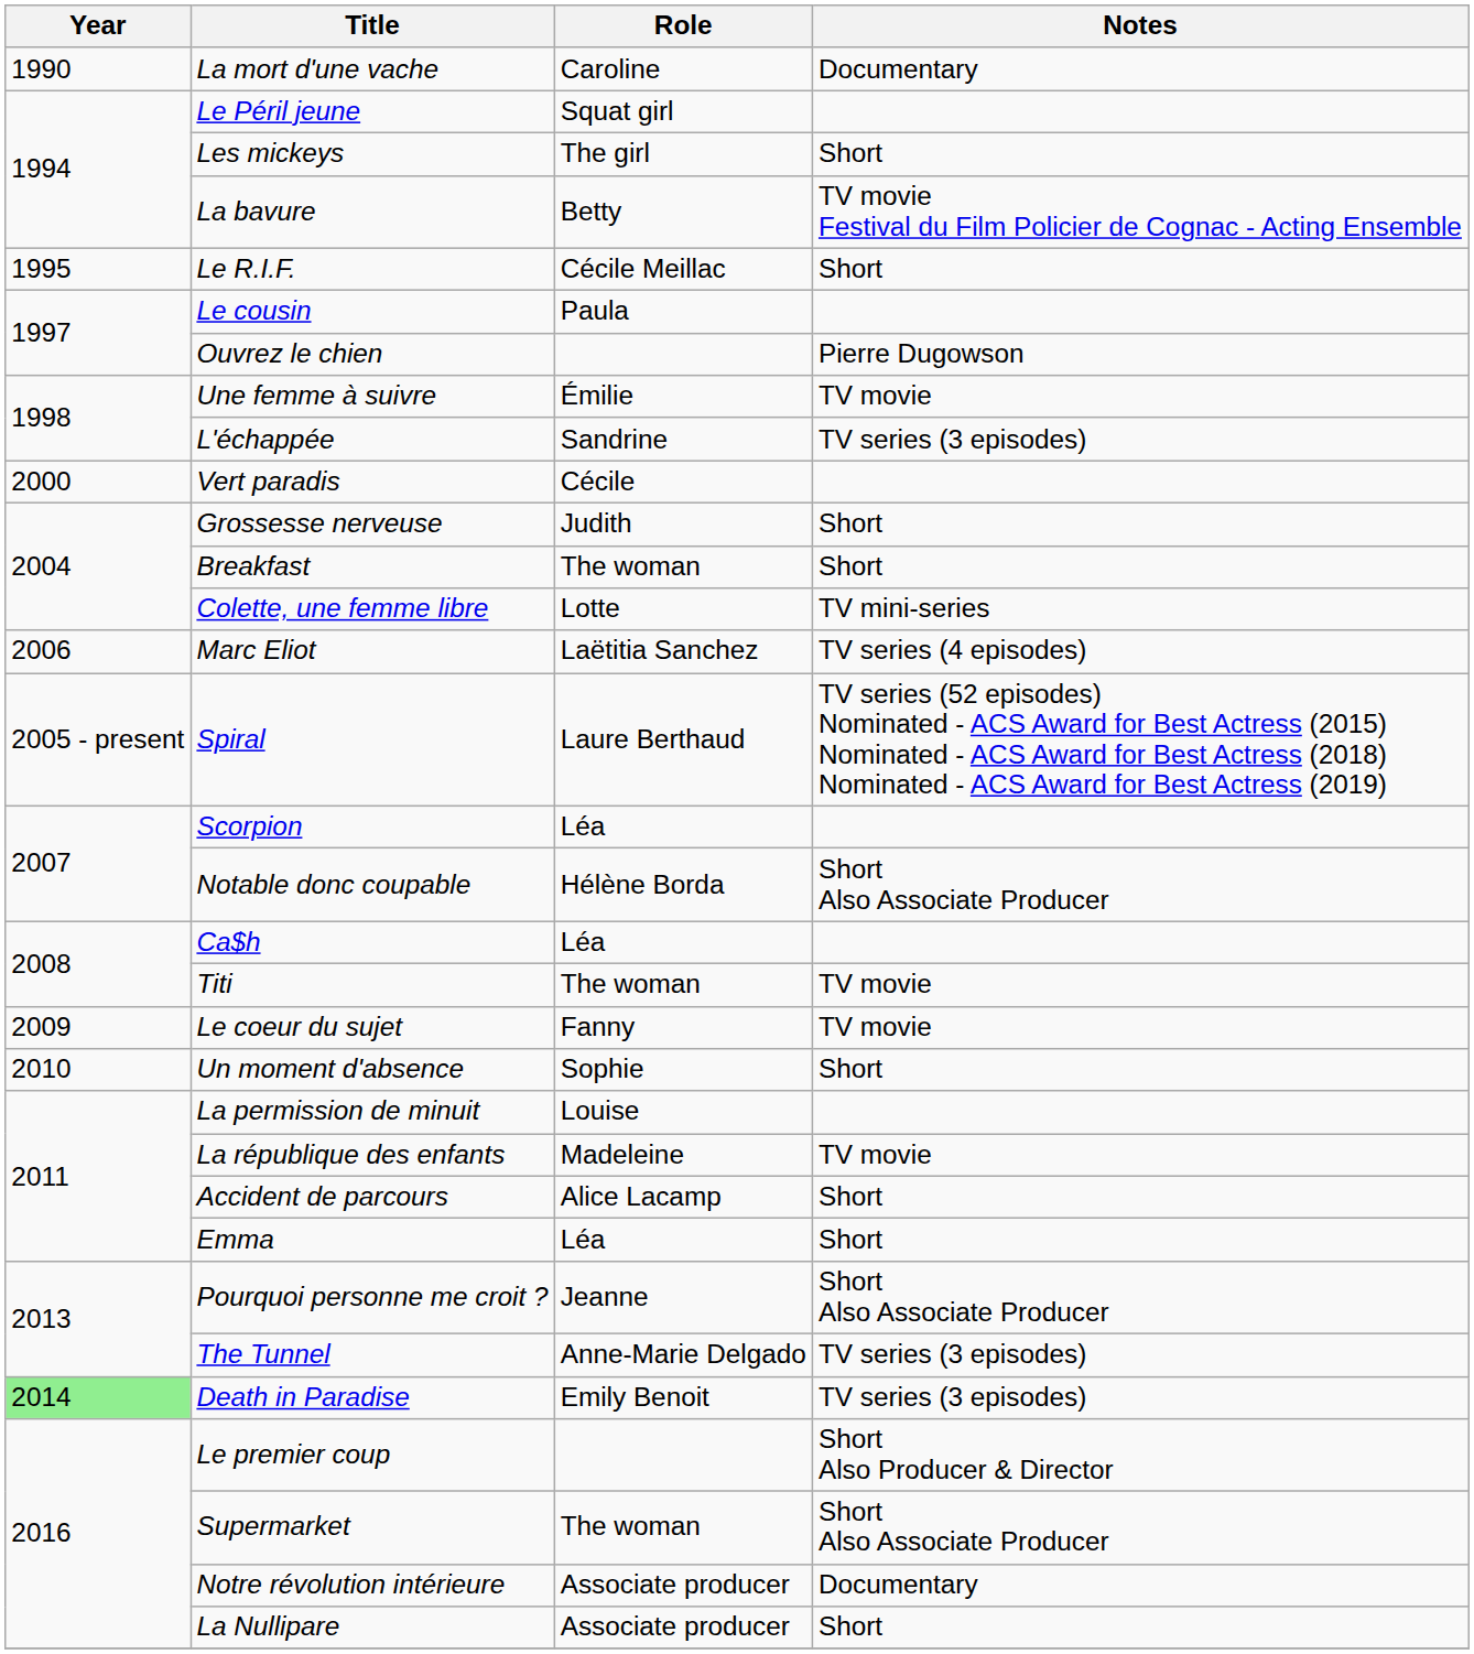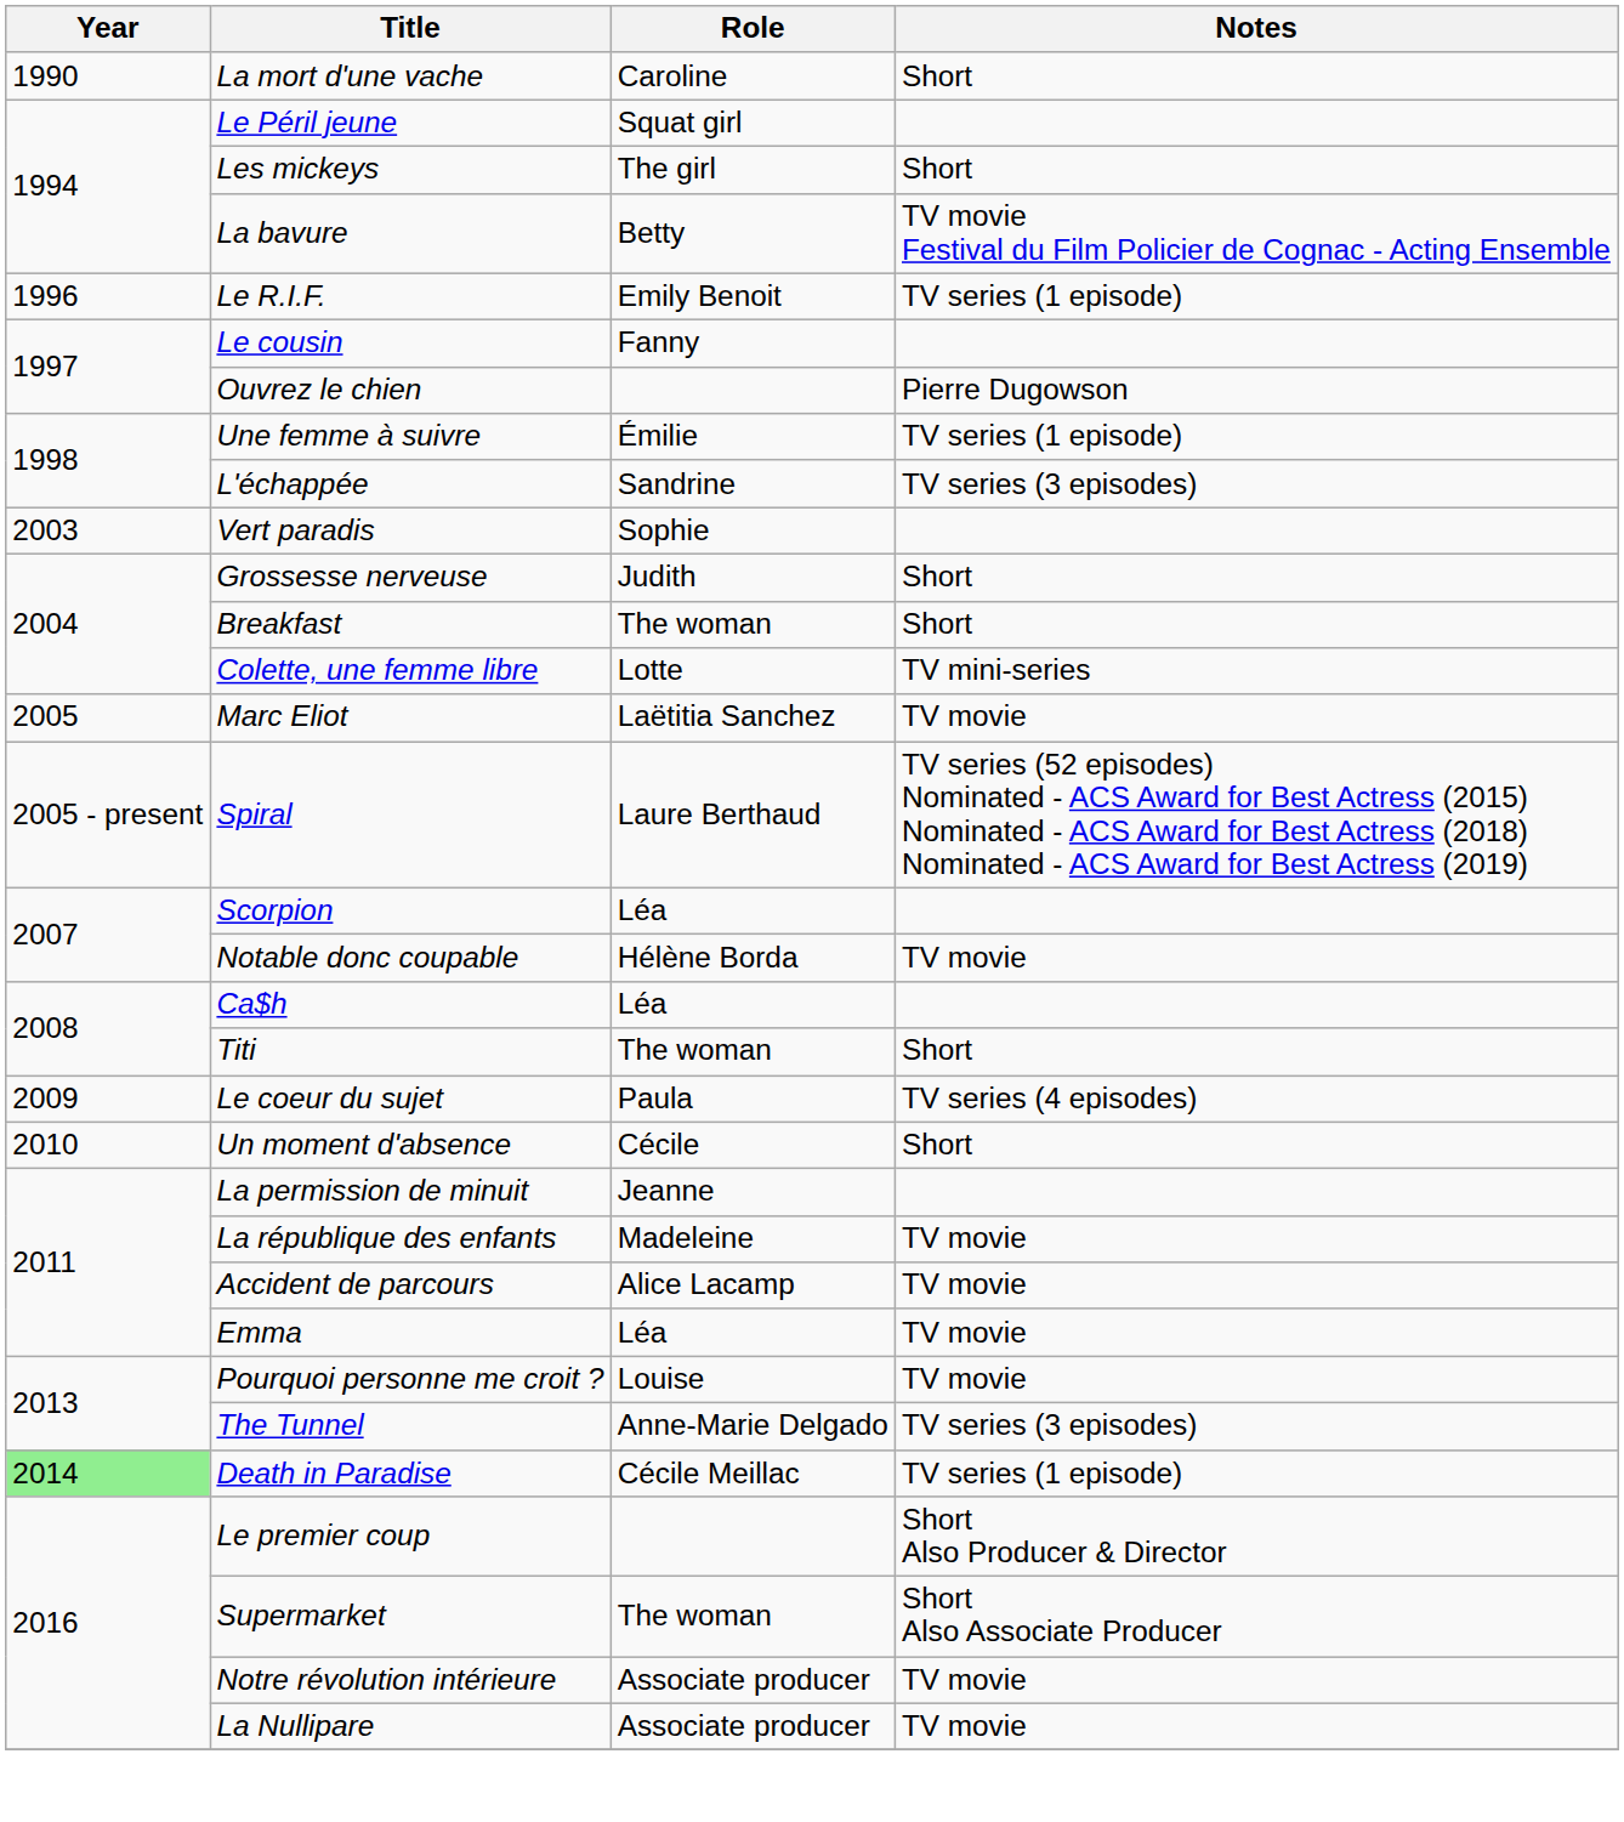La mort d'une vache | Notes: Documentary -> Short
Le R.I.F. | Year: 1995 -> 1996
Le R.I.F. | Role: Cécile Meillac -> Emily Benoit
Le R.I.F. | Notes: Short -> TV series (1 episode)
Le cousin | Role: Paula -> Fanny
Une femme à suivre | Notes: TV movie -> TV series (1 episode)
Vert paradis | Year: 2000 -> 2003
Vert paradis | Role: Cécile -> Sophie
Marc Eliot | Year: 2006 -> 2005
Marc Eliot | Notes: TV series (4 episodes) -> TV movie
Notable donc coupable | Notes: Short Also Associate Producer -> TV movie
Titi | Notes: TV movie -> Short
Le coeur du sujet | Role: Fanny -> Paula
Le coeur du sujet | Notes: TV movie -> TV series (4 episodes)
Un moment d'absence | Role: Sophie -> Cécile
La permission de minuit | Role: Louise -> Jeanne
Accident de parcours | Notes: Short -> TV movie
Emma | Notes: Short -> TV movie
Pourquoi personne me croit ? | Role: Jeanne -> Louise
Pourquoi personne me croit ? | Notes: Short Also Associate Producer -> TV movie
Death in Paradise | Role: Emily Benoit -> Cécile Meillac
Death in Paradise | Notes: TV series (3 episodes) -> TV series (1 episode)
Notre révolution intérieure | Notes: Documentary -> TV movie
La Nullipare | Notes: Short -> TV movie
